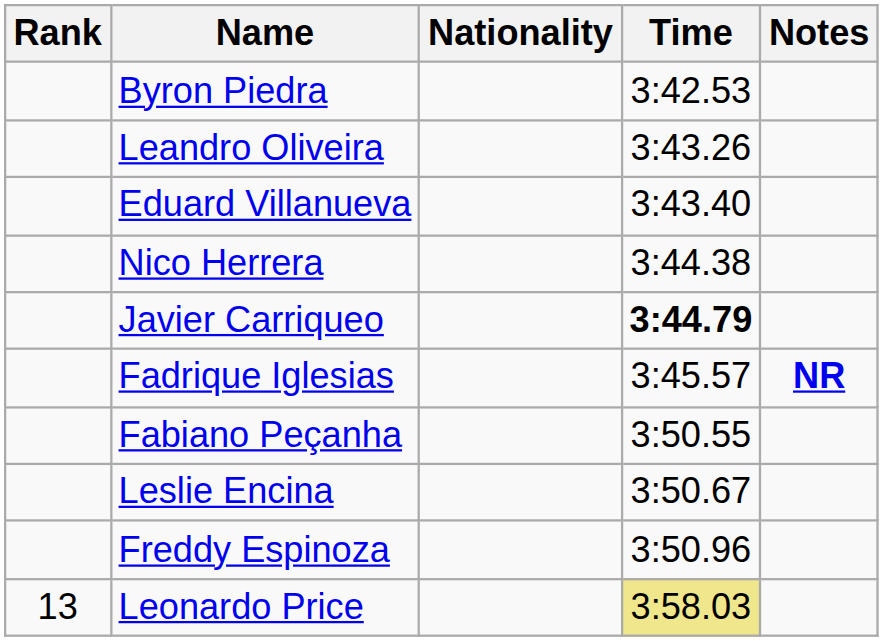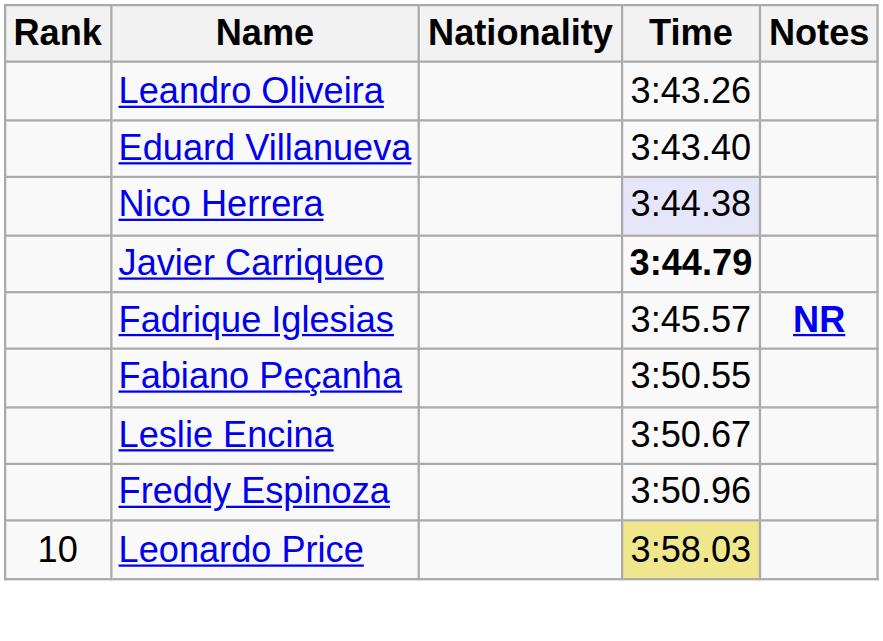- row: Byron Piedra | 3:42.53
Nico Herrera | Time: no background -> lavender background
Leonardo Price | Rank: 13 -> 10
